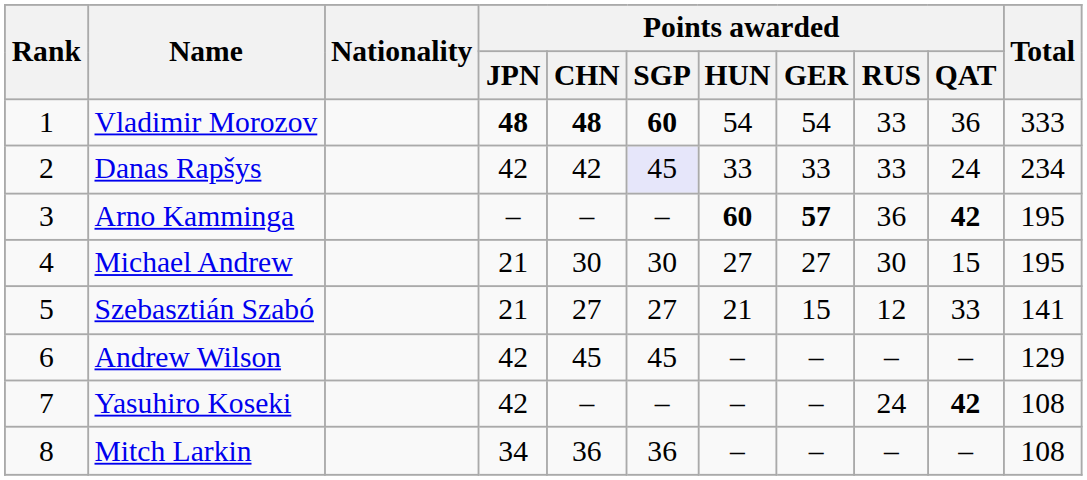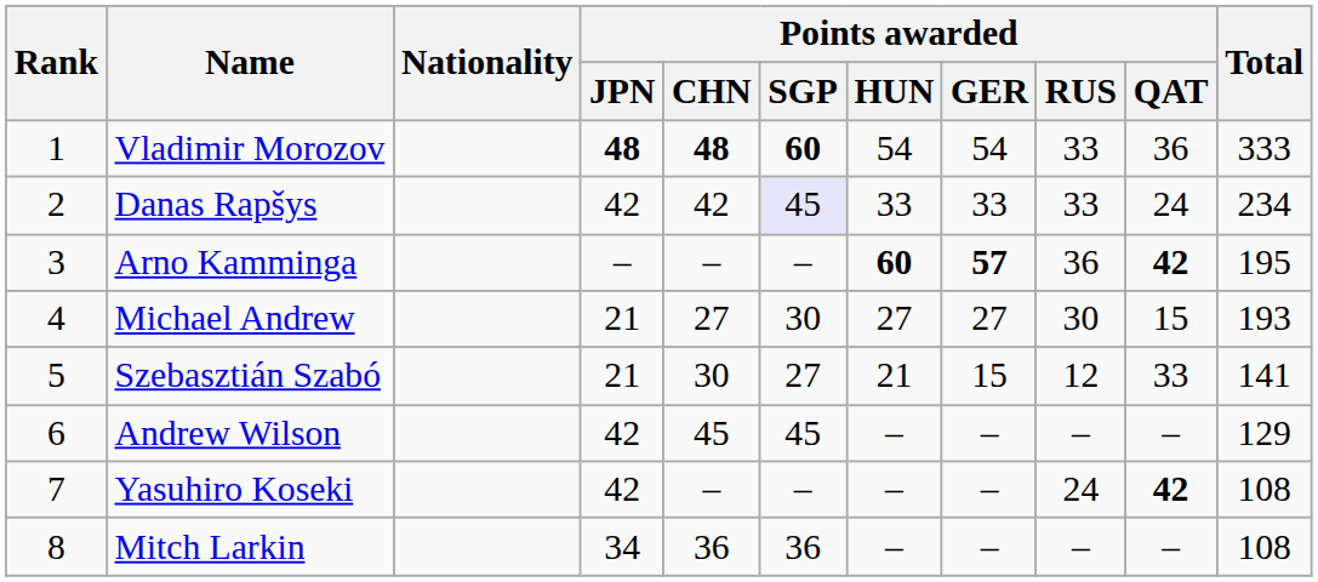Michael Andrew | Points awarded / CHN: 30 -> 27
Michael Andrew | Total: 195 -> 193
Szebasztián Szabó | Points awarded / CHN: 27 -> 30
